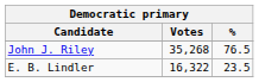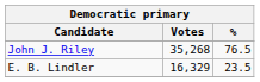E. B. Lindler | Votes: 16,322 -> 16,329
